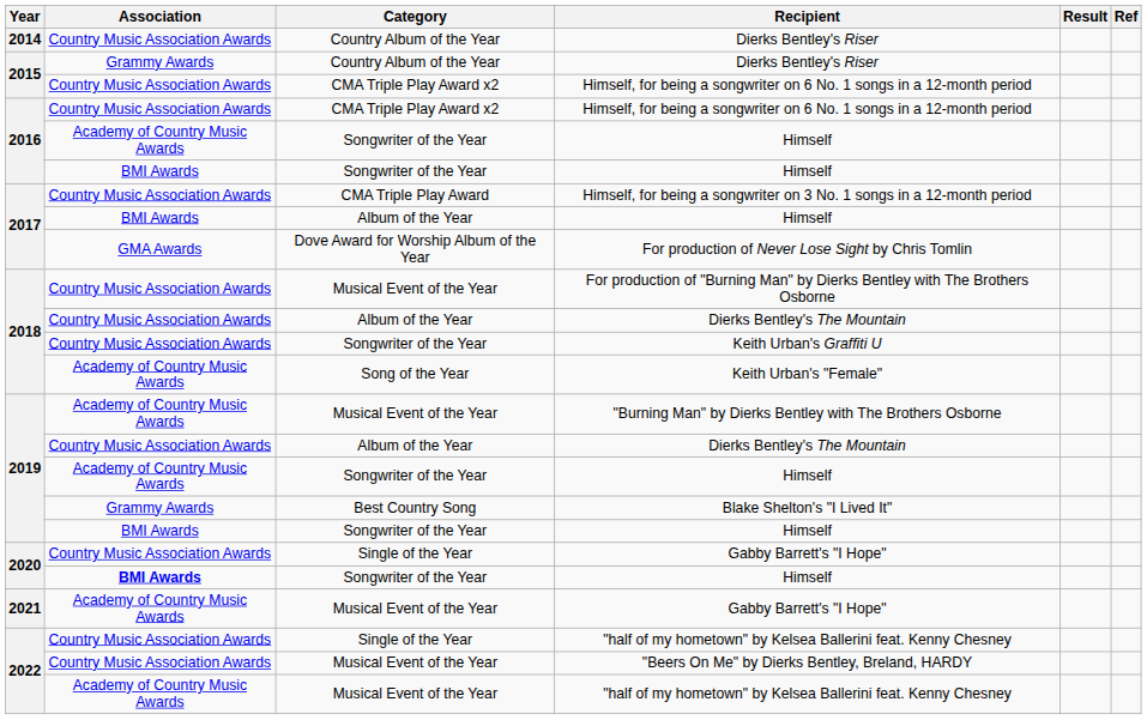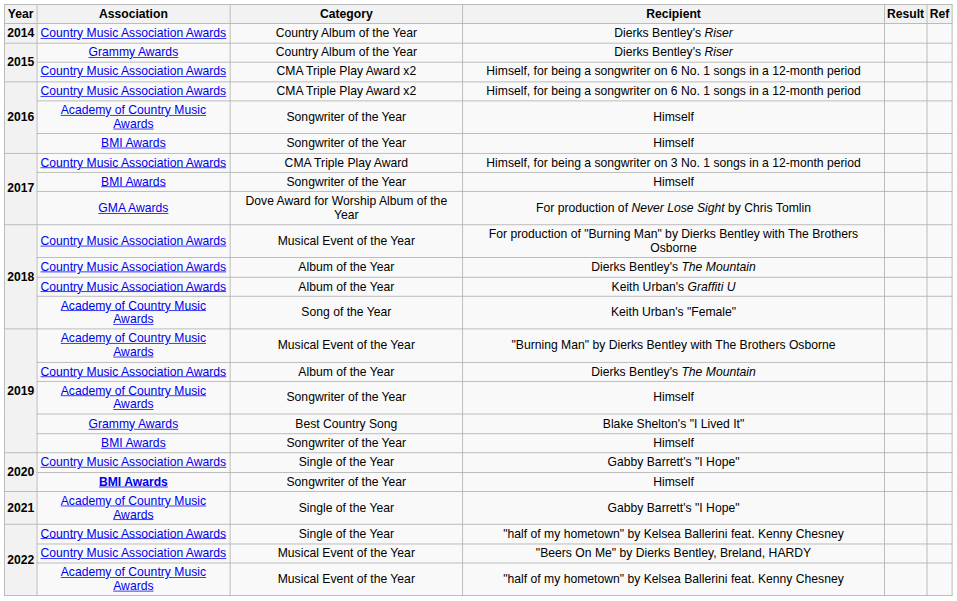2017 / Himself | Category: Album of the Year -> Songwriter of the Year
Keith Urban's Graffiti U | Category: Songwriter of the Year -> Album of the Year
2021 / Gabby Barrett's "I Hope" | Category: Musical Event of the Year -> Single of the Year
